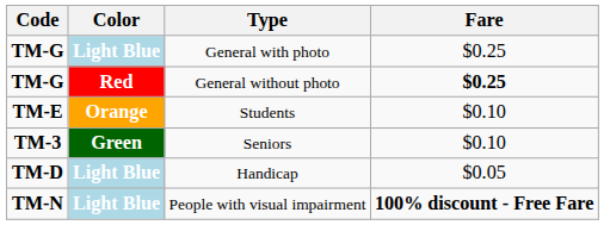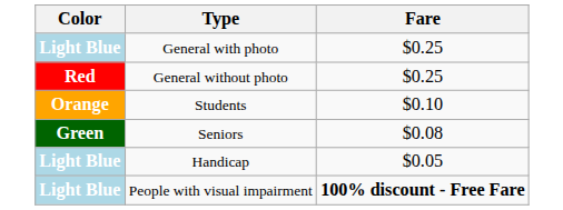- column: Code | TM-G | TM-G | TM-E | TM-3 | TM-D | TM-N
General without photo | Fare: bold -> normal
Seniors | Fare: $0.10 -> $0.08
